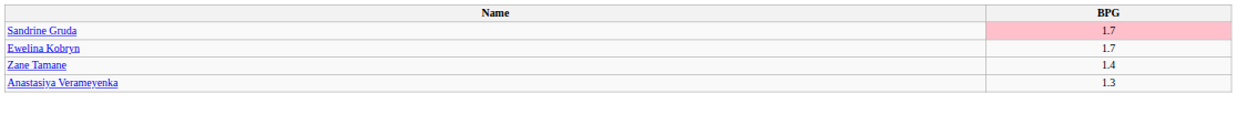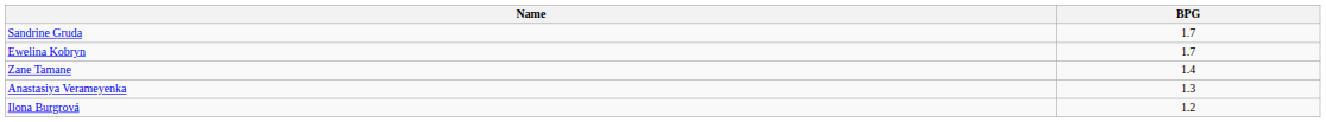Sandrine Gruda | BPG: pink background -> no background
+ row: Ilona Burgrová | 1.2
